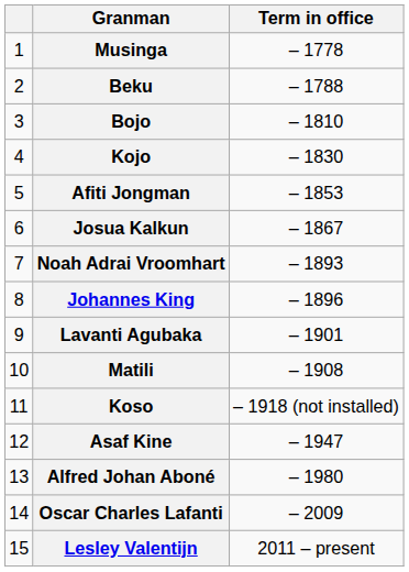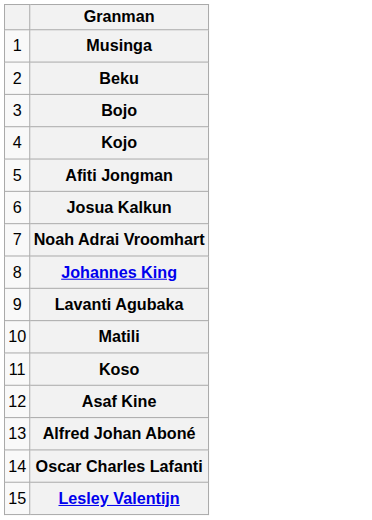- column: Term in office | – 1778 | – 1788 | – 1810 | – 1830 | – 1853 | – 1867 | – 1893 | – 1896 | – 1901 | – 1908 | – 1918 (not installed) | – 1947 | – 1980 | – 2009 | 2011 – present
